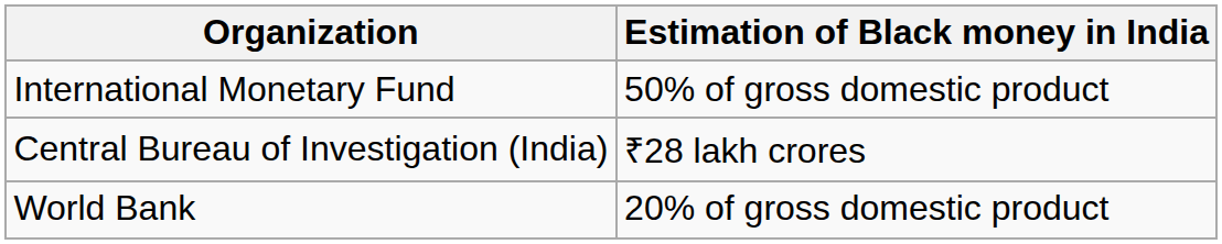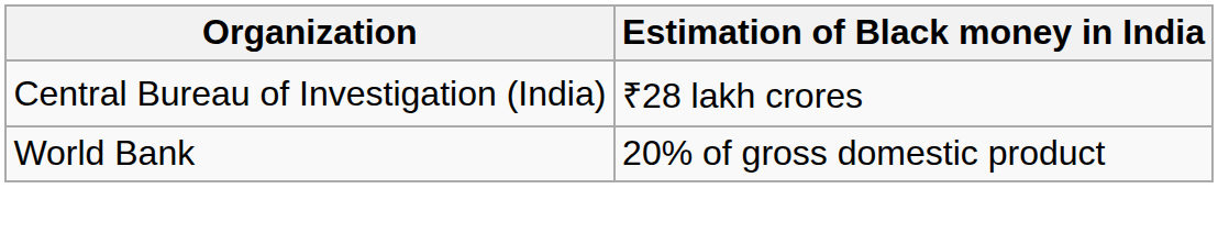- row: International Monetary Fund | 50% of gross domestic product
